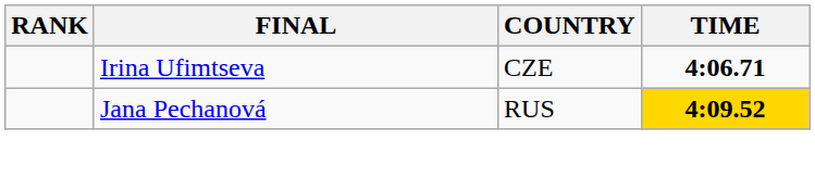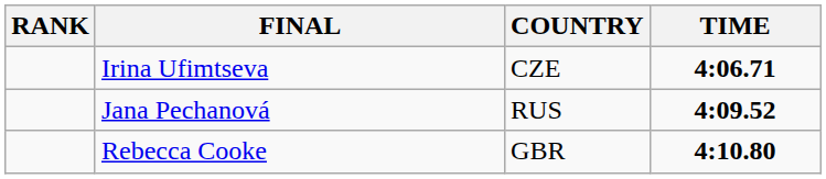Jana Pechanová | TIME: gold background -> no background
+ row: Rebecca Cooke | GBR | 4:10.80
